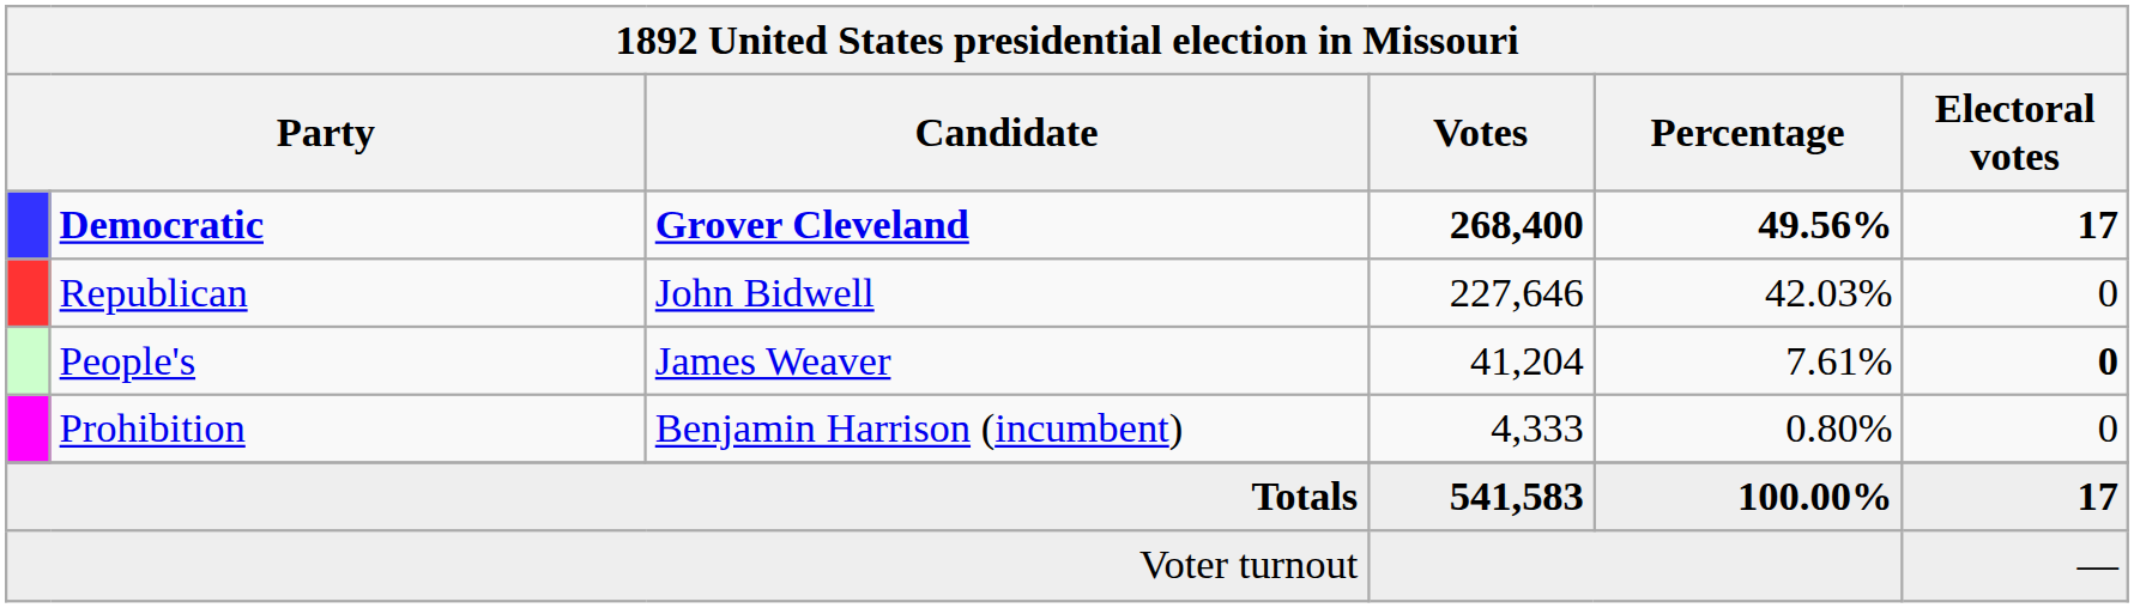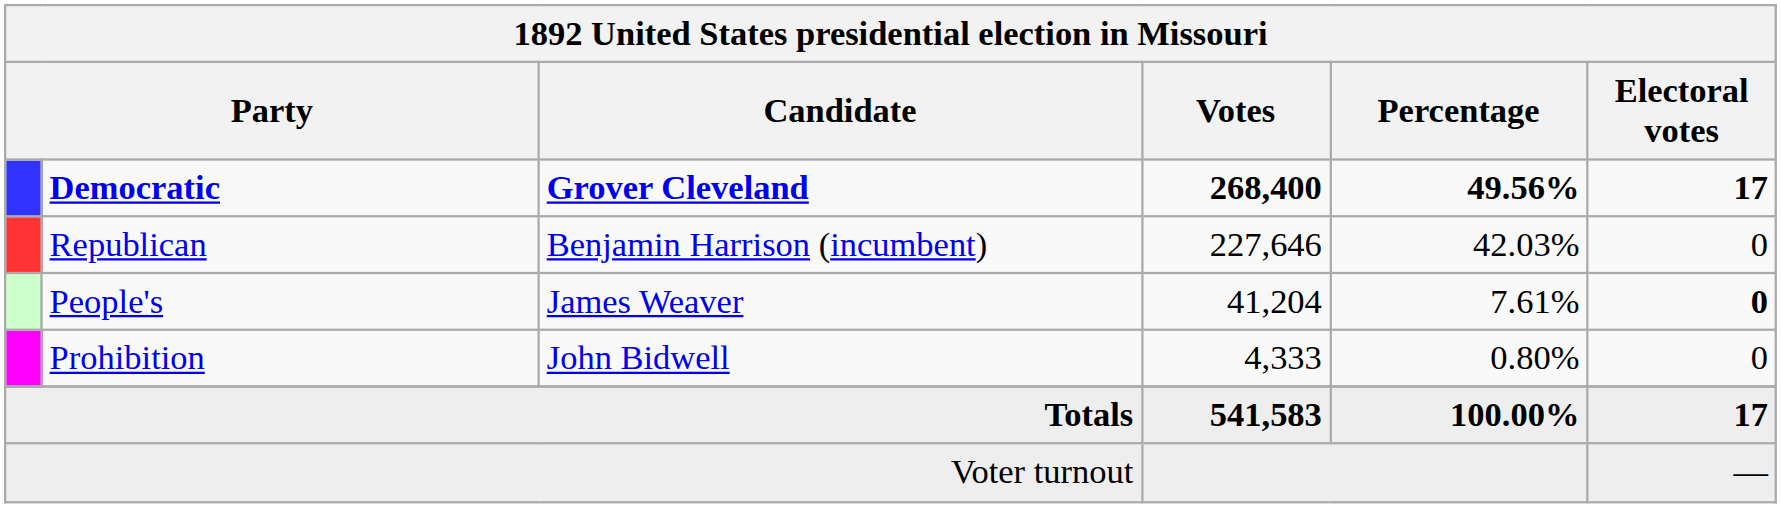Republican | Candidate: John Bidwell -> Benjamin Harrison (incumbent)
Prohibition | Candidate: Benjamin Harrison (incumbent) -> John Bidwell
